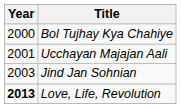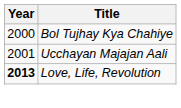- row: 2003 | Jind Jan Sohnian
